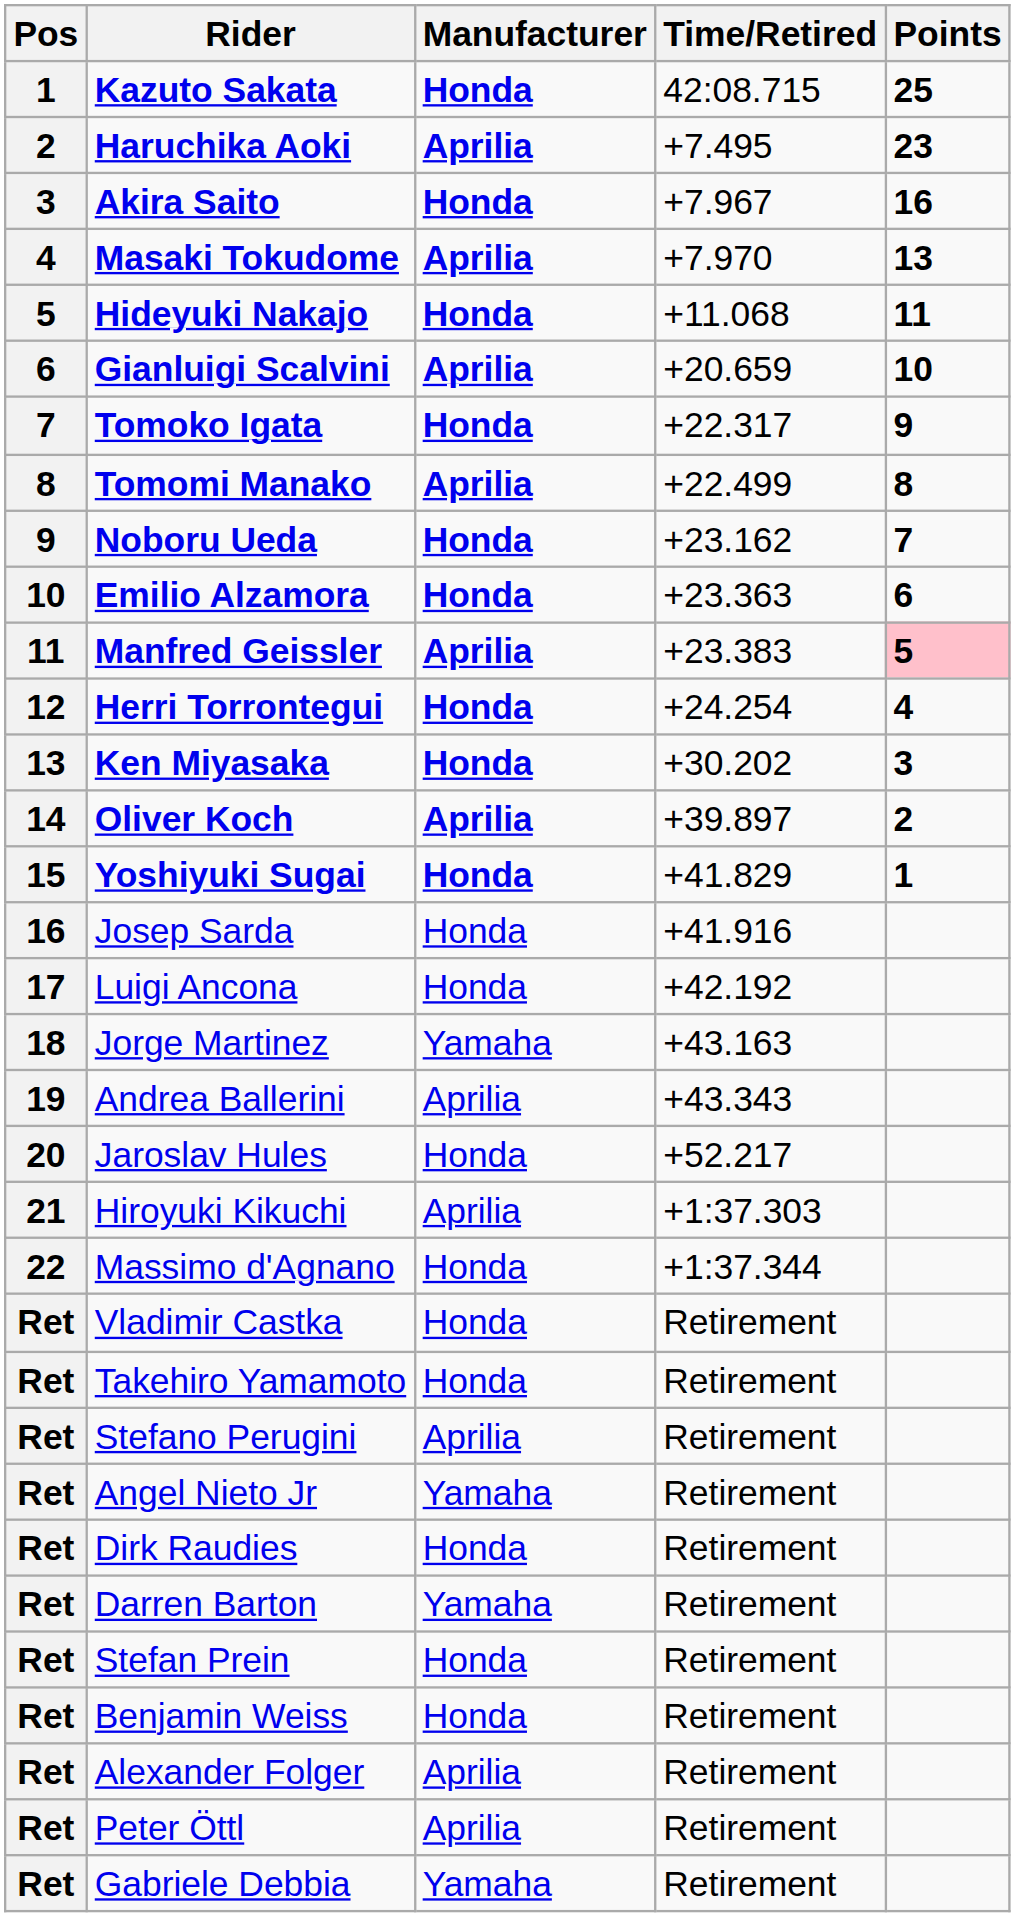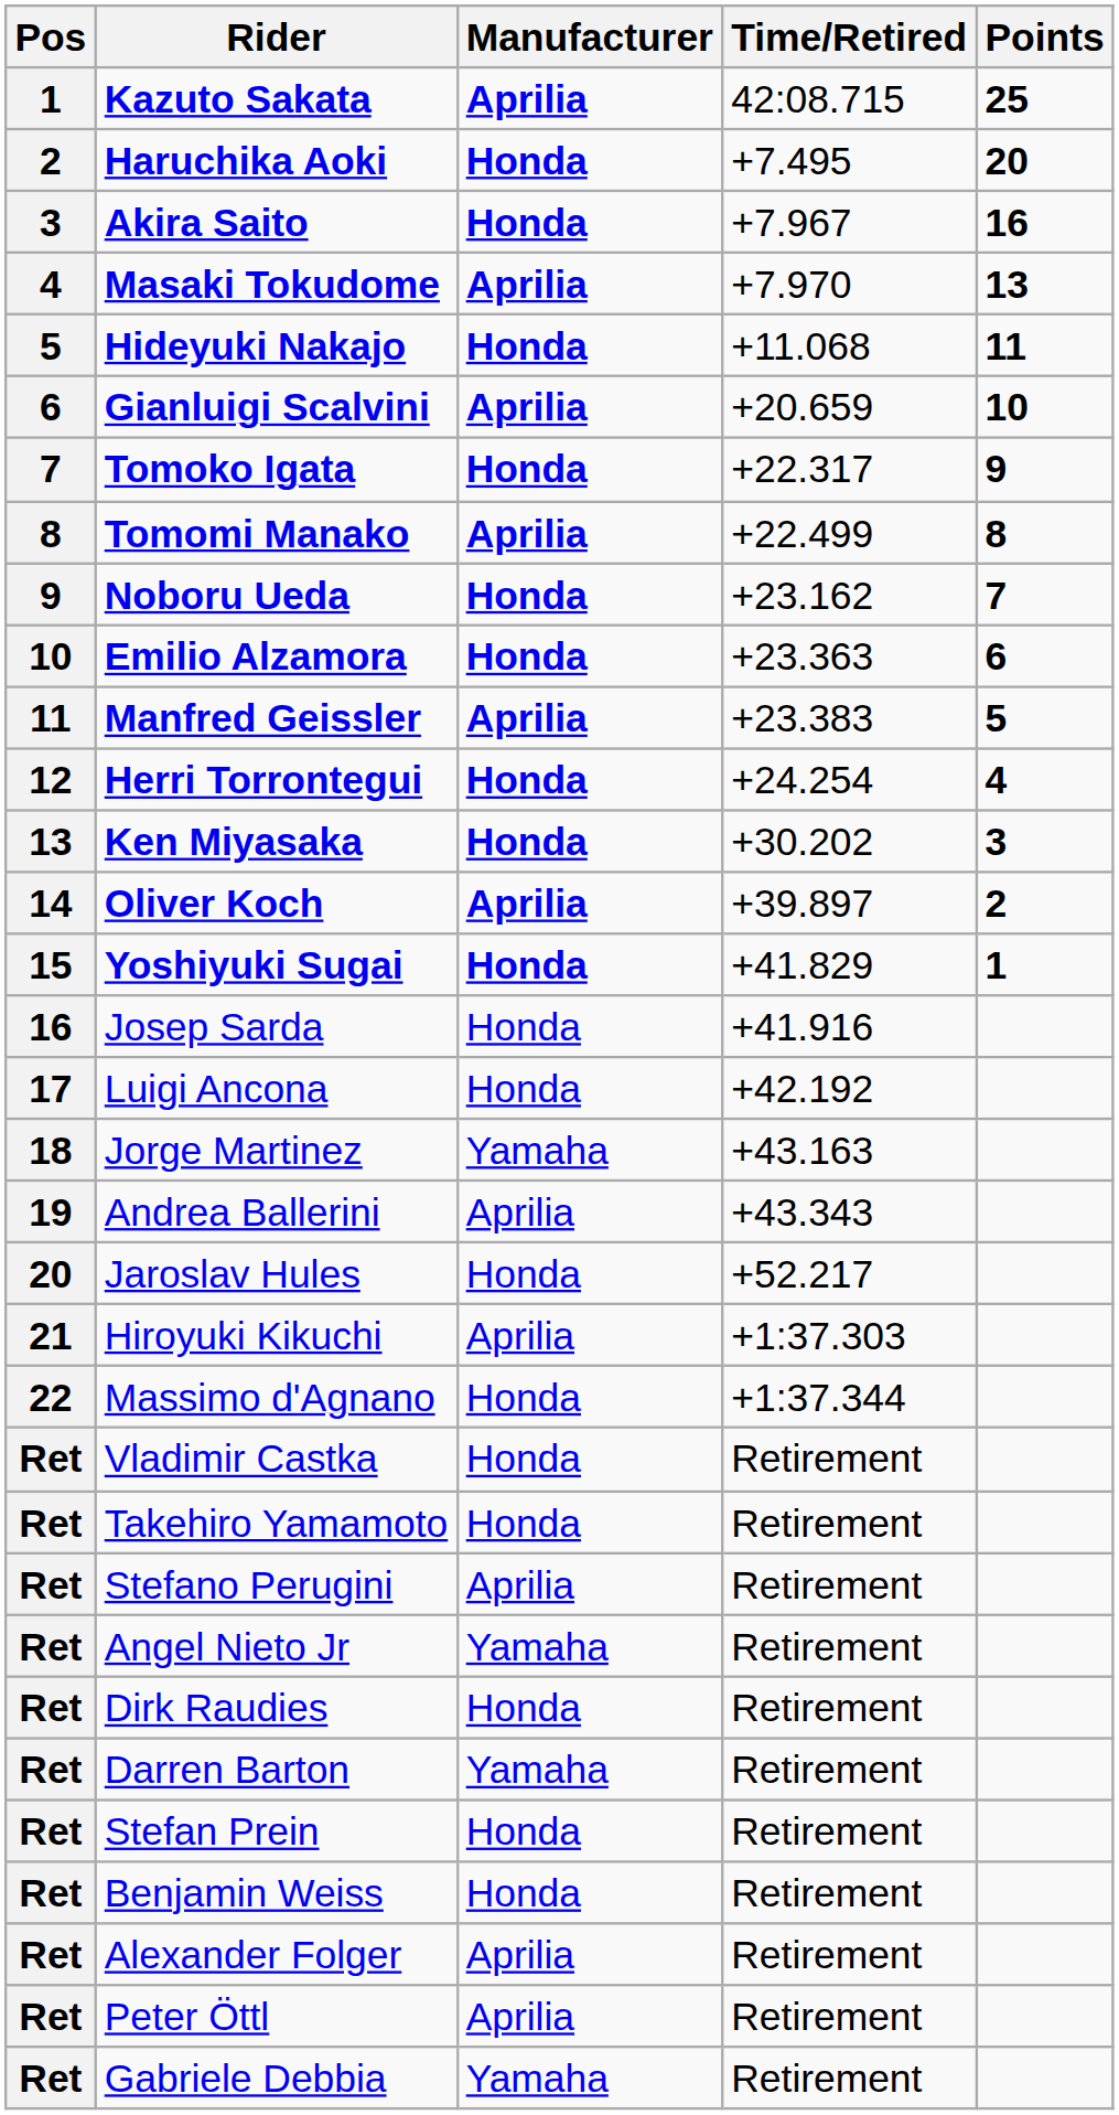Kazuto Sakata | Manufacturer: Honda -> Aprilia
Haruchika Aoki | Manufacturer: Aprilia -> Honda
Haruchika Aoki | Points: 23 -> 20
Manfred Geissler | Points: pink background -> no background
